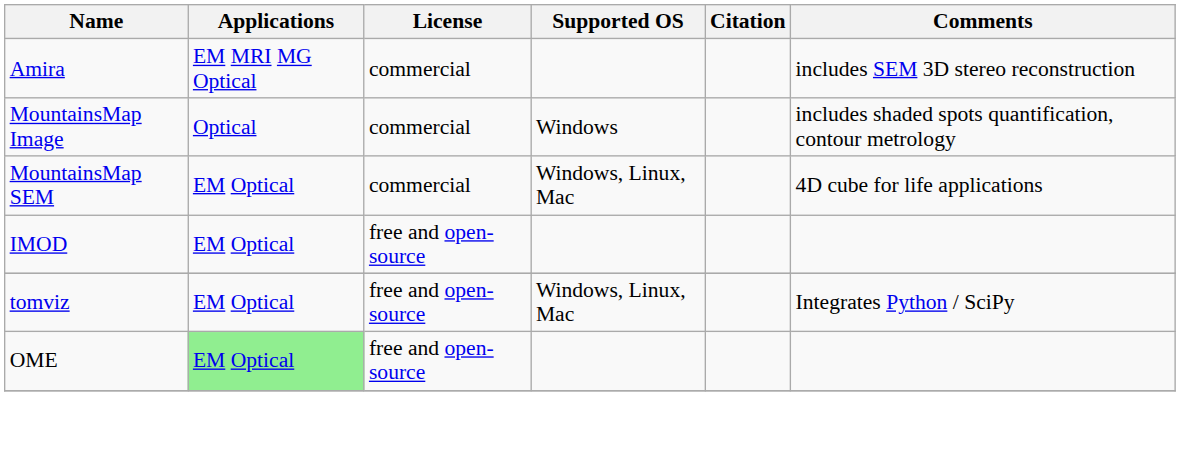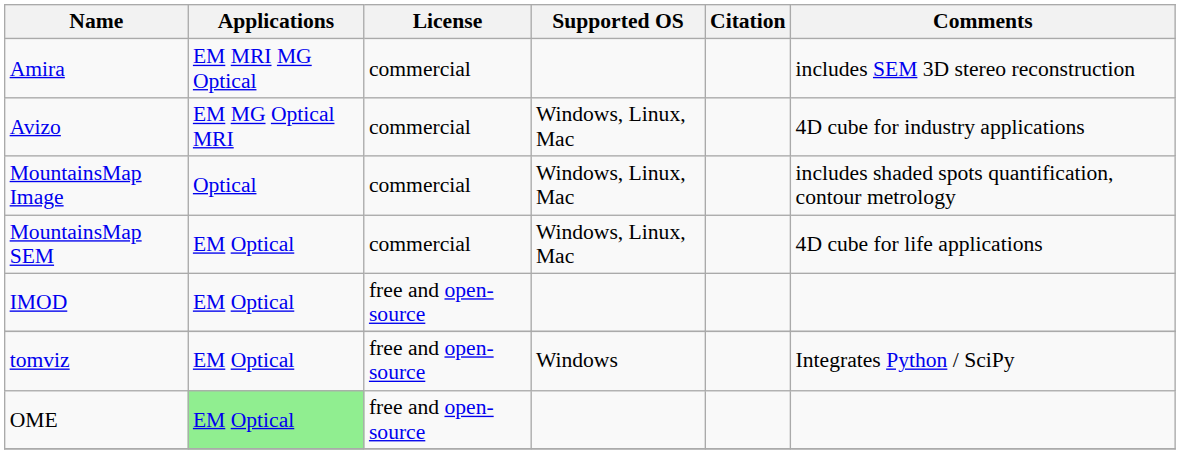+ row: Avizo | EM MG Optical MRI | commercial | Windows, Linux, Mac | 4D cube for industry applications
MountainsMap Image | Supported OS: Windows -> Windows, Linux, Mac
tomviz | Supported OS: Windows, Linux, Mac -> Windows
